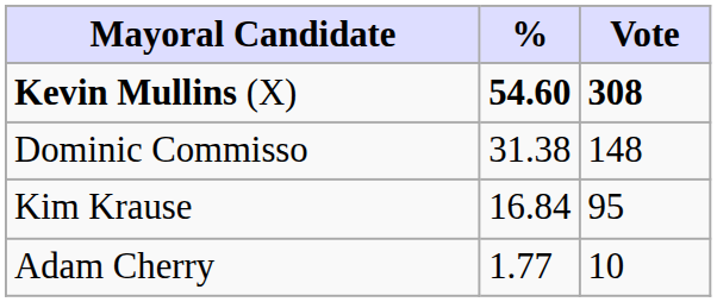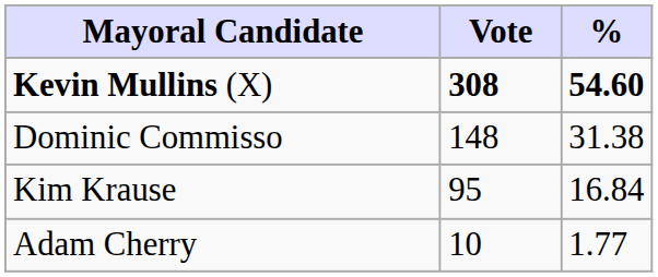columns swapped: Vote <-> %
